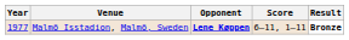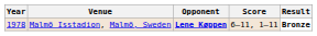Malmö Isstadion, Malmö, Sweden | Year: 1977 -> 1978
